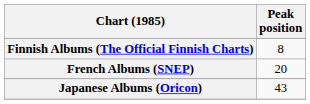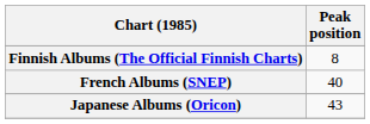French Albums (SNEP) | Peak position: 20 -> 40
